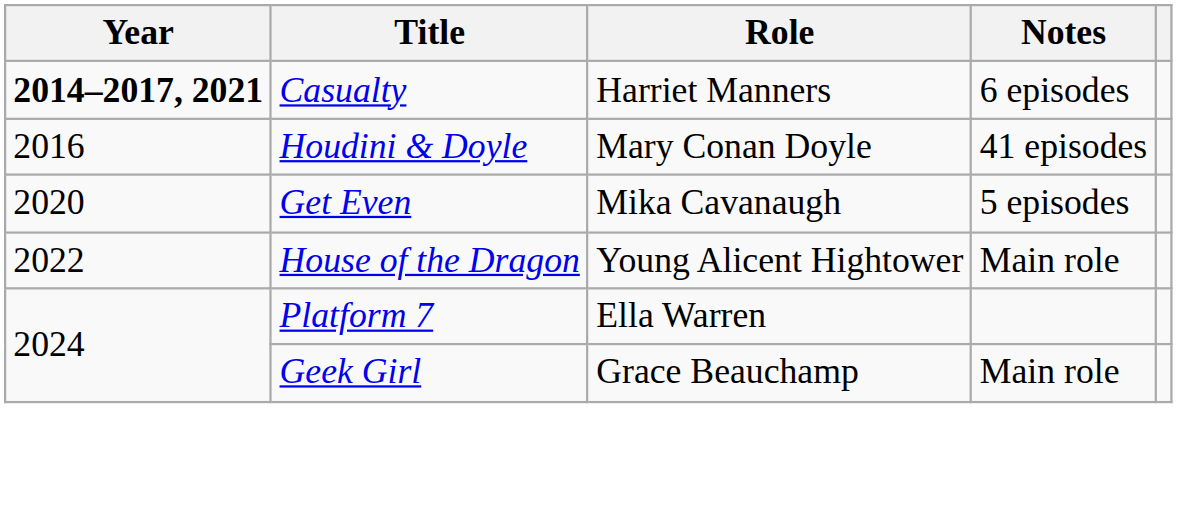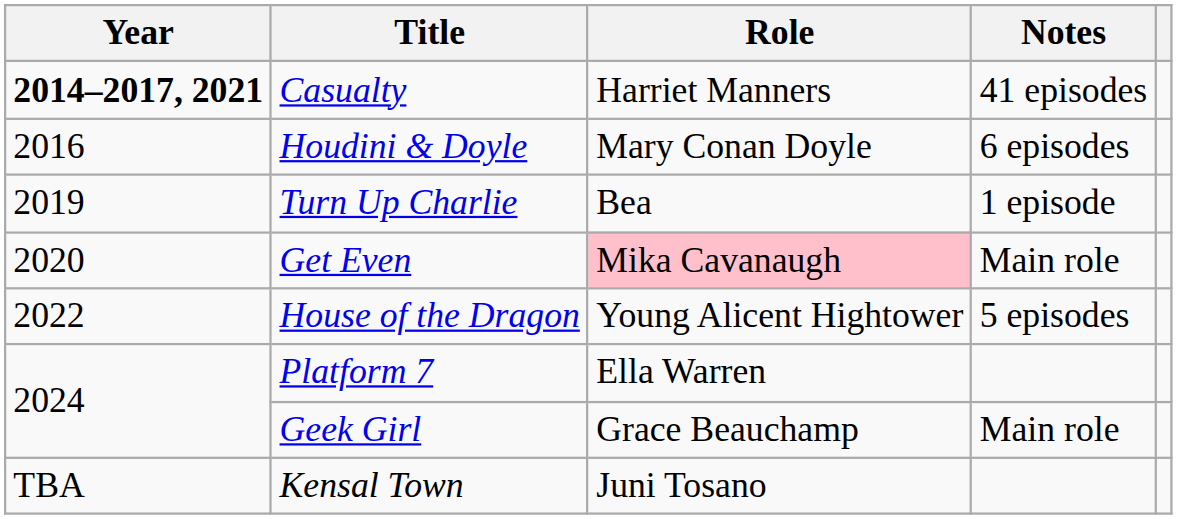Casualty | Notes: 6 episodes -> 41 episodes
Houdini & Doyle | Notes: 41 episodes -> 6 episodes
+ row: 2019 | Turn Up Charlie | Bea | 1 episode
Get Even | Role: no background -> pink background
Get Even | Notes: 5 episodes -> Main role
House of the Dragon | Notes: Main role -> 5 episodes
+ row: TBA | Kensal Town | Juni Tosano
